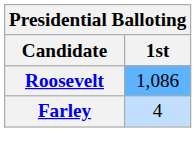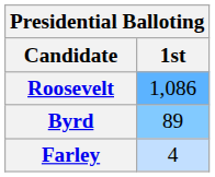+ row: Byrd | 89
